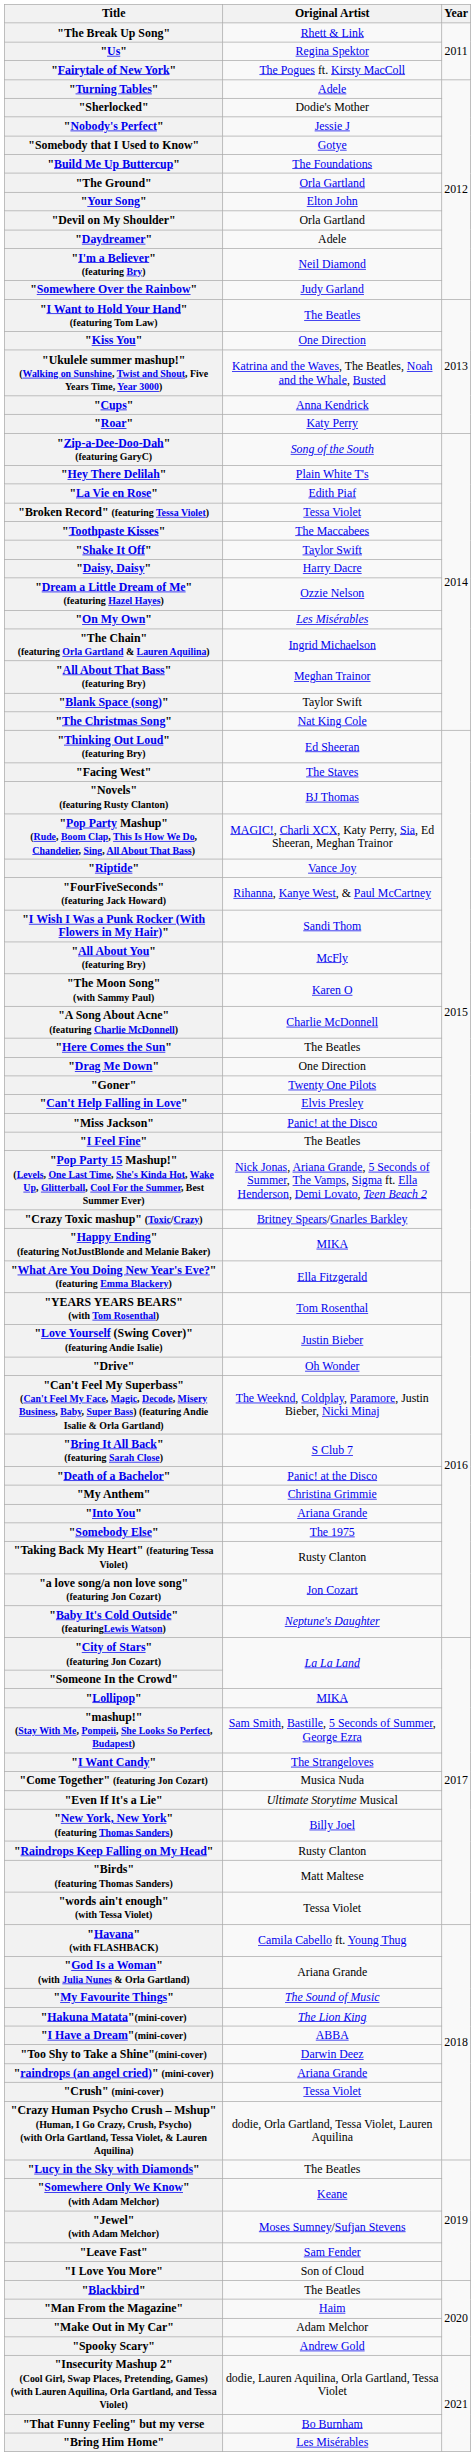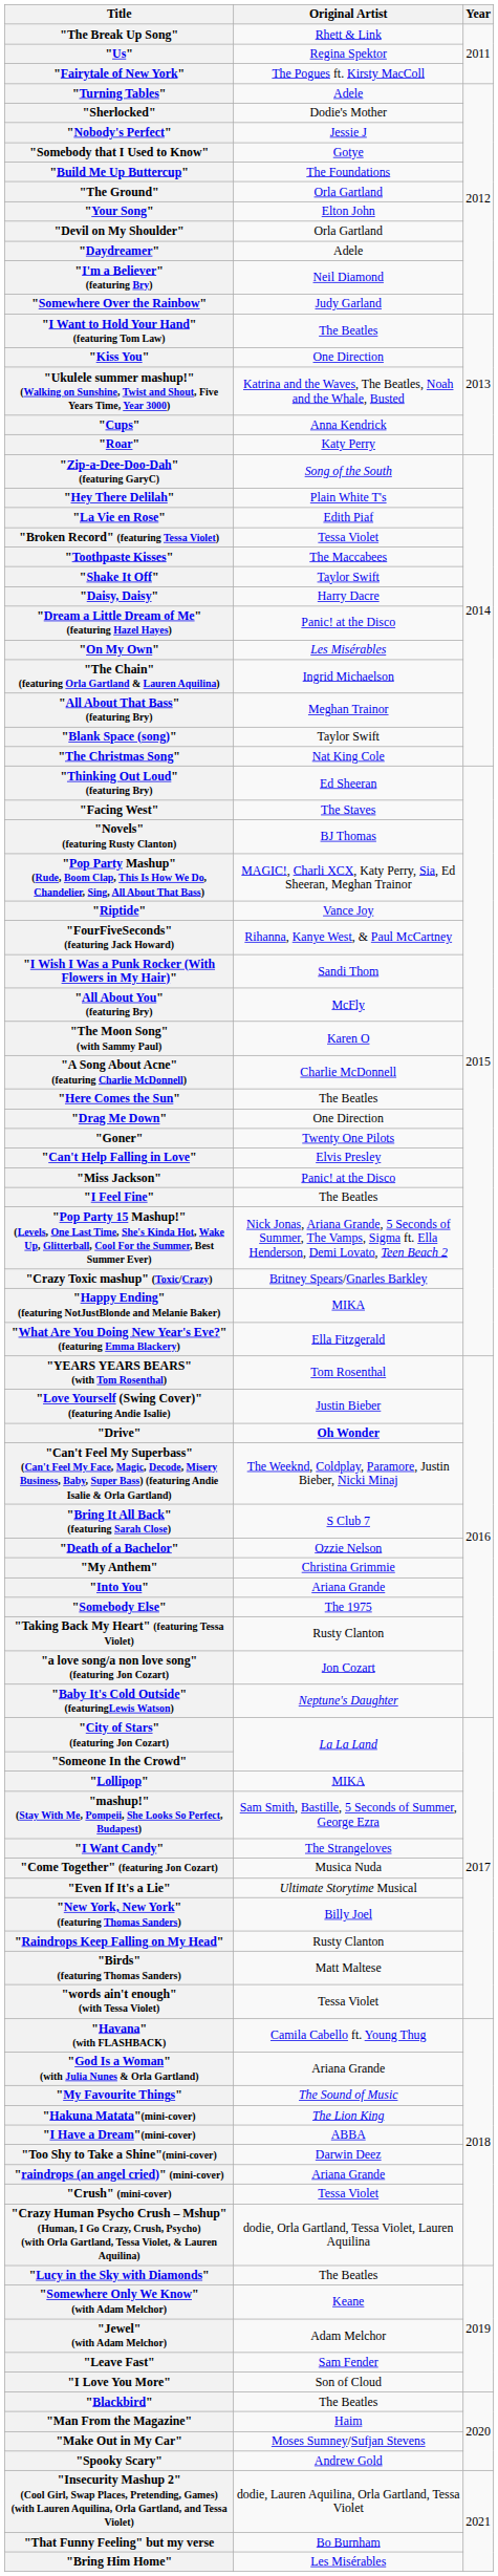"Dream a Little Dream of Me" (featuring Hazel Hayes) | Original Artist: Ozzie Nelson -> Panic! at the Disco
"Drive" | Original Artist: normal -> bold
"Death of a Bachelor" | Original Artist: Panic! at the Disco -> Ozzie Nelson
"Jewel" (with Adam Melchor) | Original Artist: Moses Sumney/Sufjan Stevens -> Adam Melchor
"Make Out in My Car" | Original Artist: Adam Melchor -> Moses Sumney/Sufjan Stevens
